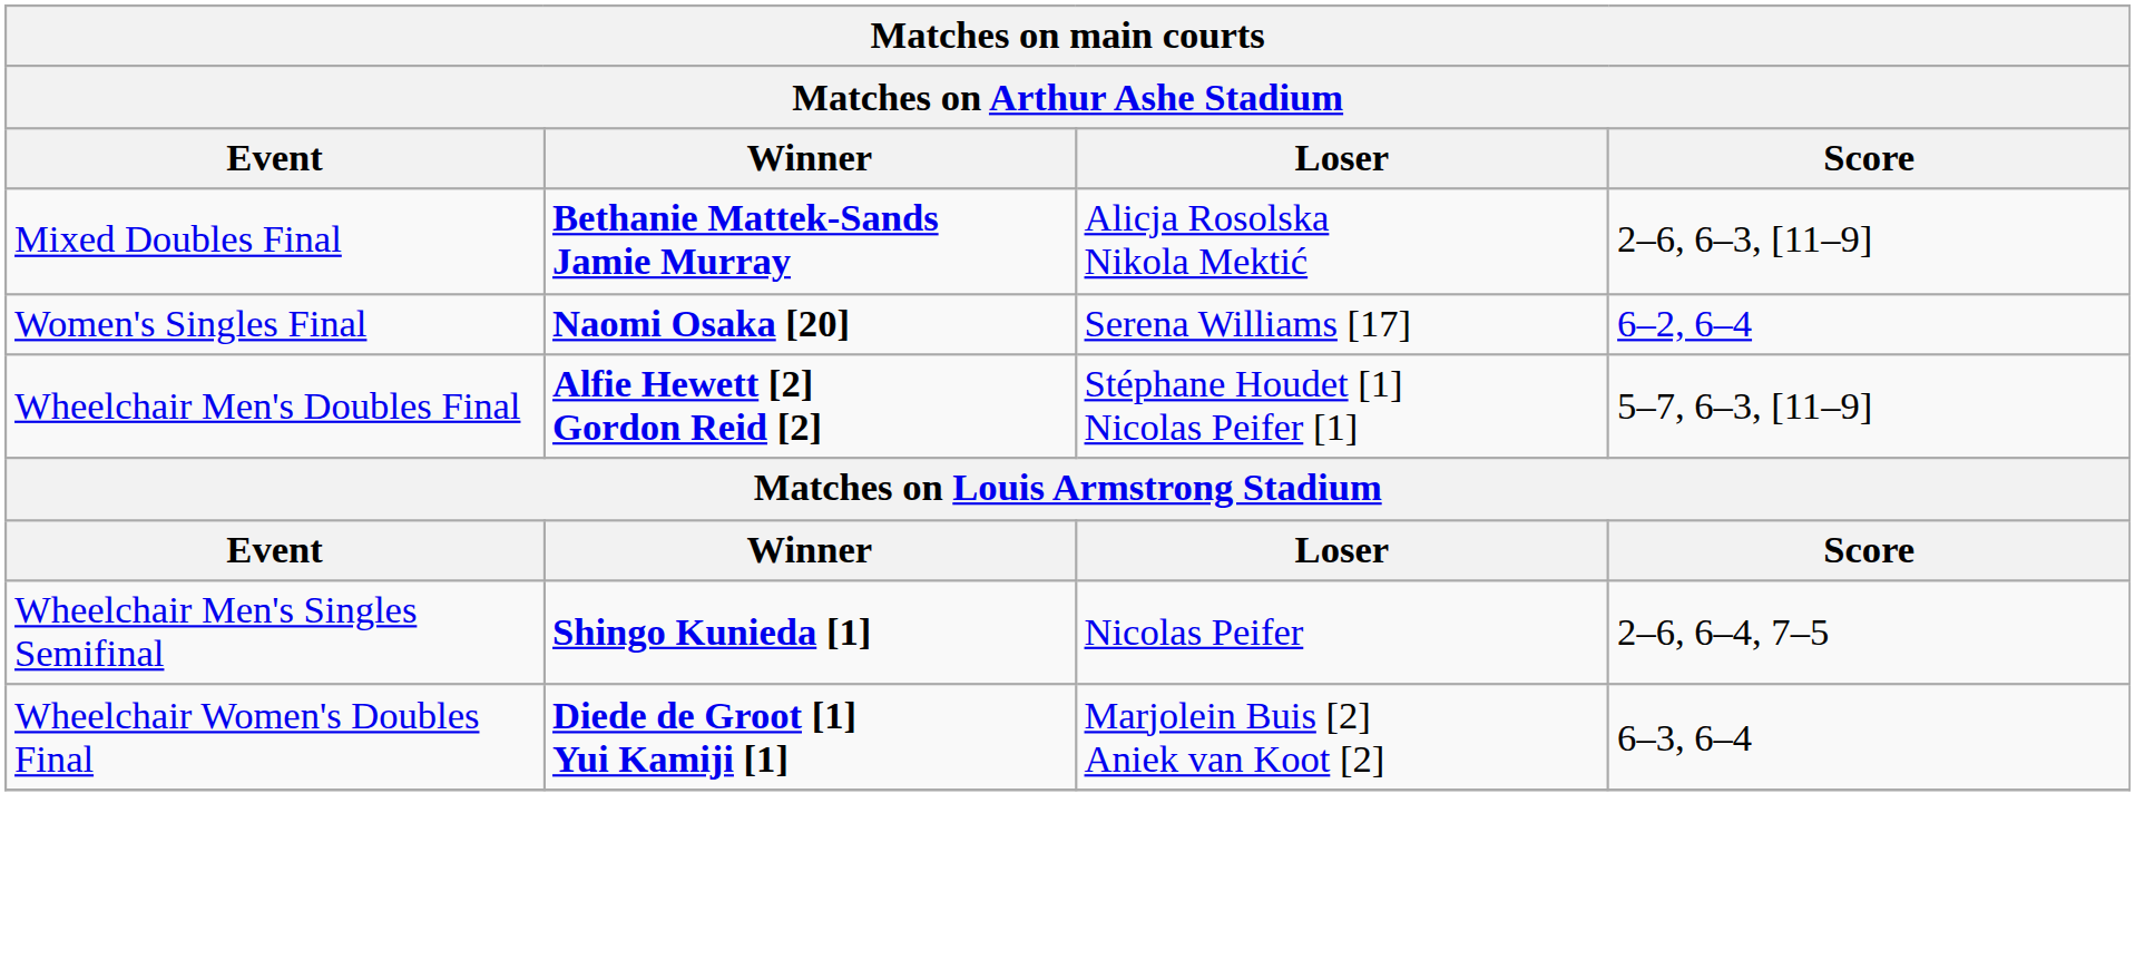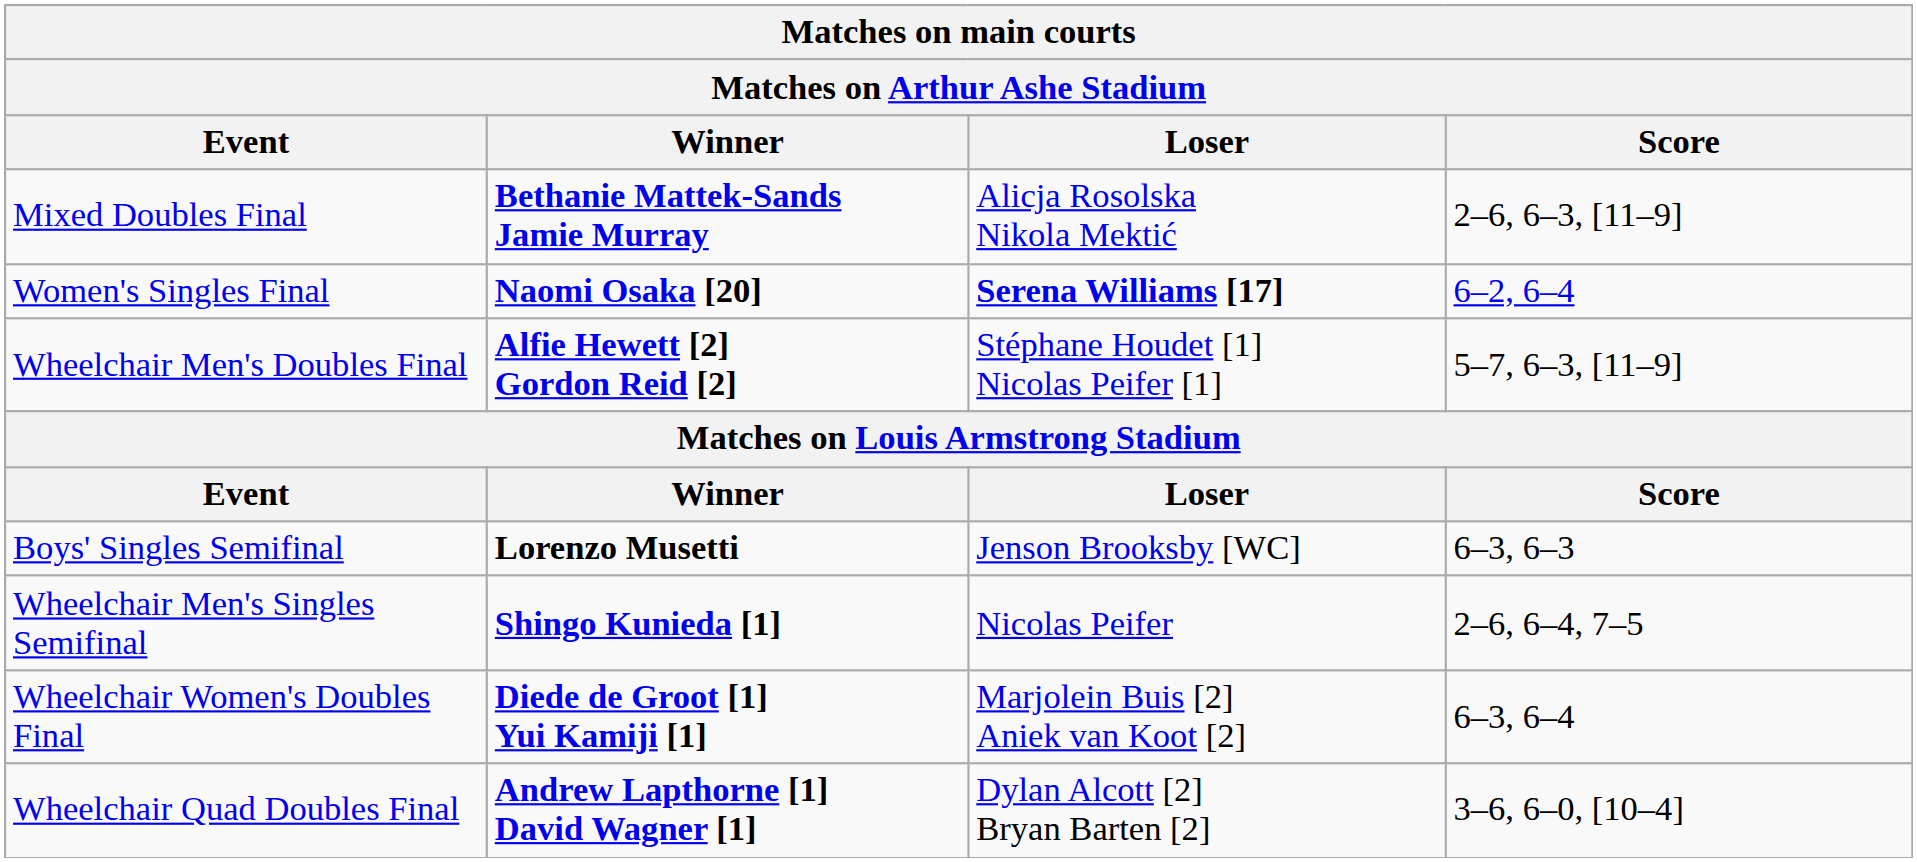Women's Singles Final | Loser: normal -> bold
+ row: Boys' Singles Semifinal | Lorenzo Musetti | Jenson Brooksby [WC] | 6–3, 6–3
+ row: Wheelchair Quad Doubles Final | Andrew Lapthorne [1] David Wagner [1] | Dylan Alcott [2] Bryan Barten [2] | 3–6, 6–0, [10–4]
